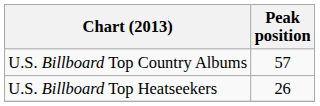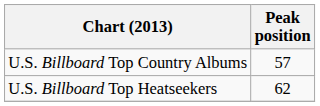U.S. Billboard Top Heatseekers | Peak position: 26 -> 62
